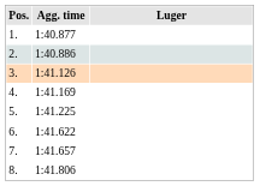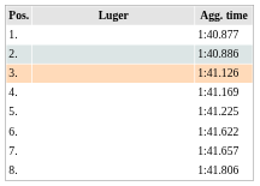columns swapped: Luger <-> Agg. time
